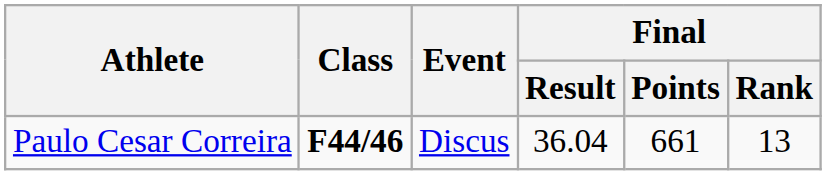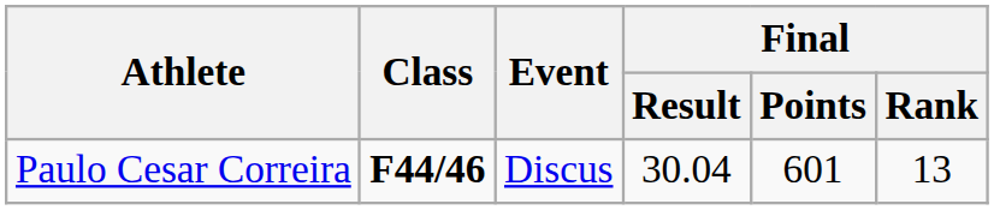Paulo Cesar Correira | Final / Result: 36.04 -> 30.04
Paulo Cesar Correira | Final / Points: 661 -> 601
